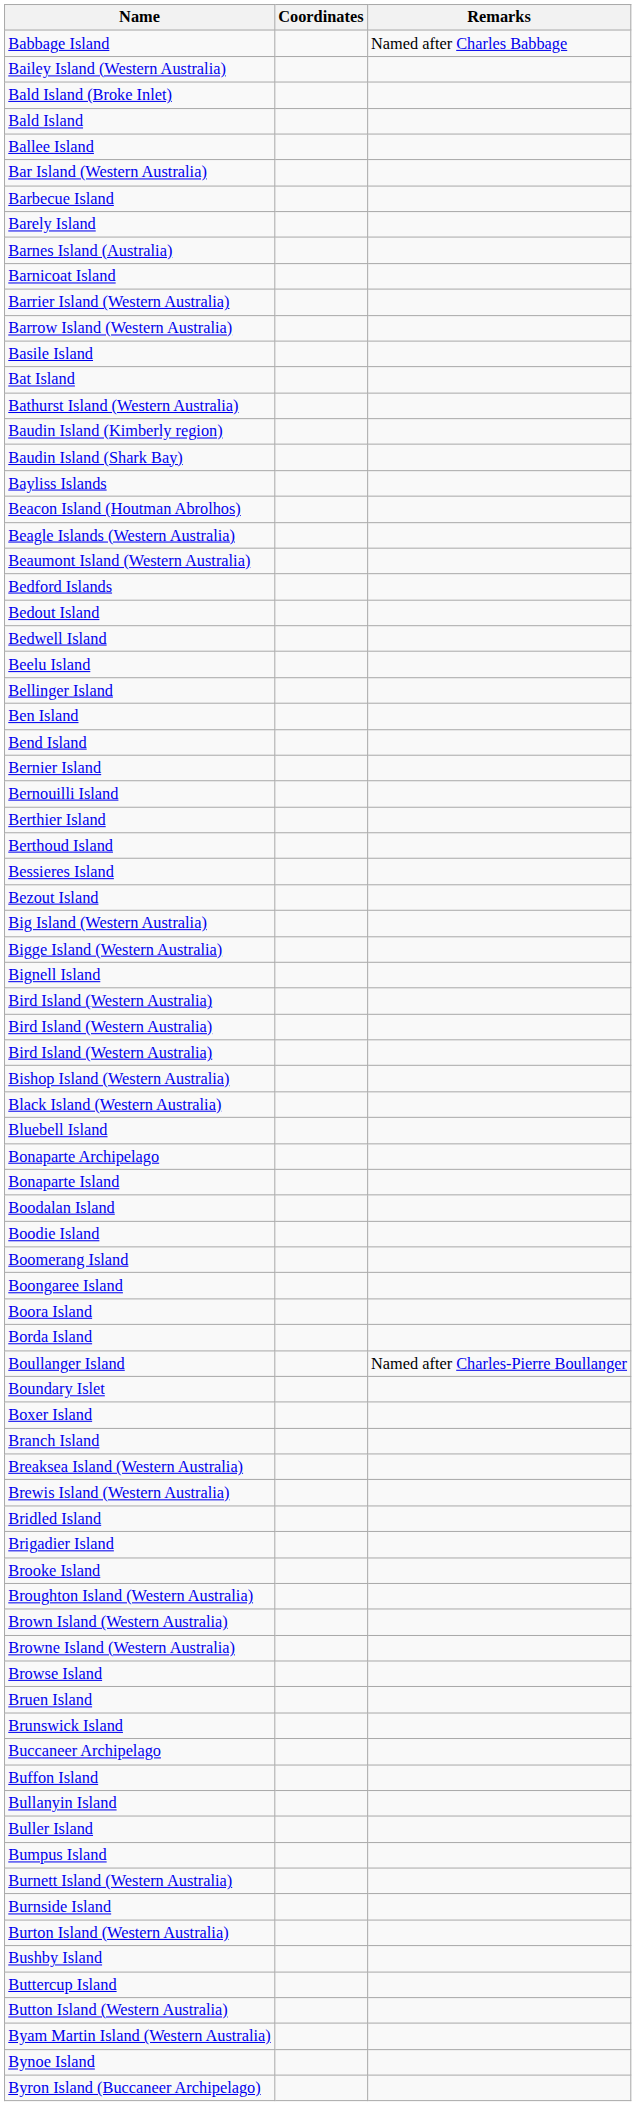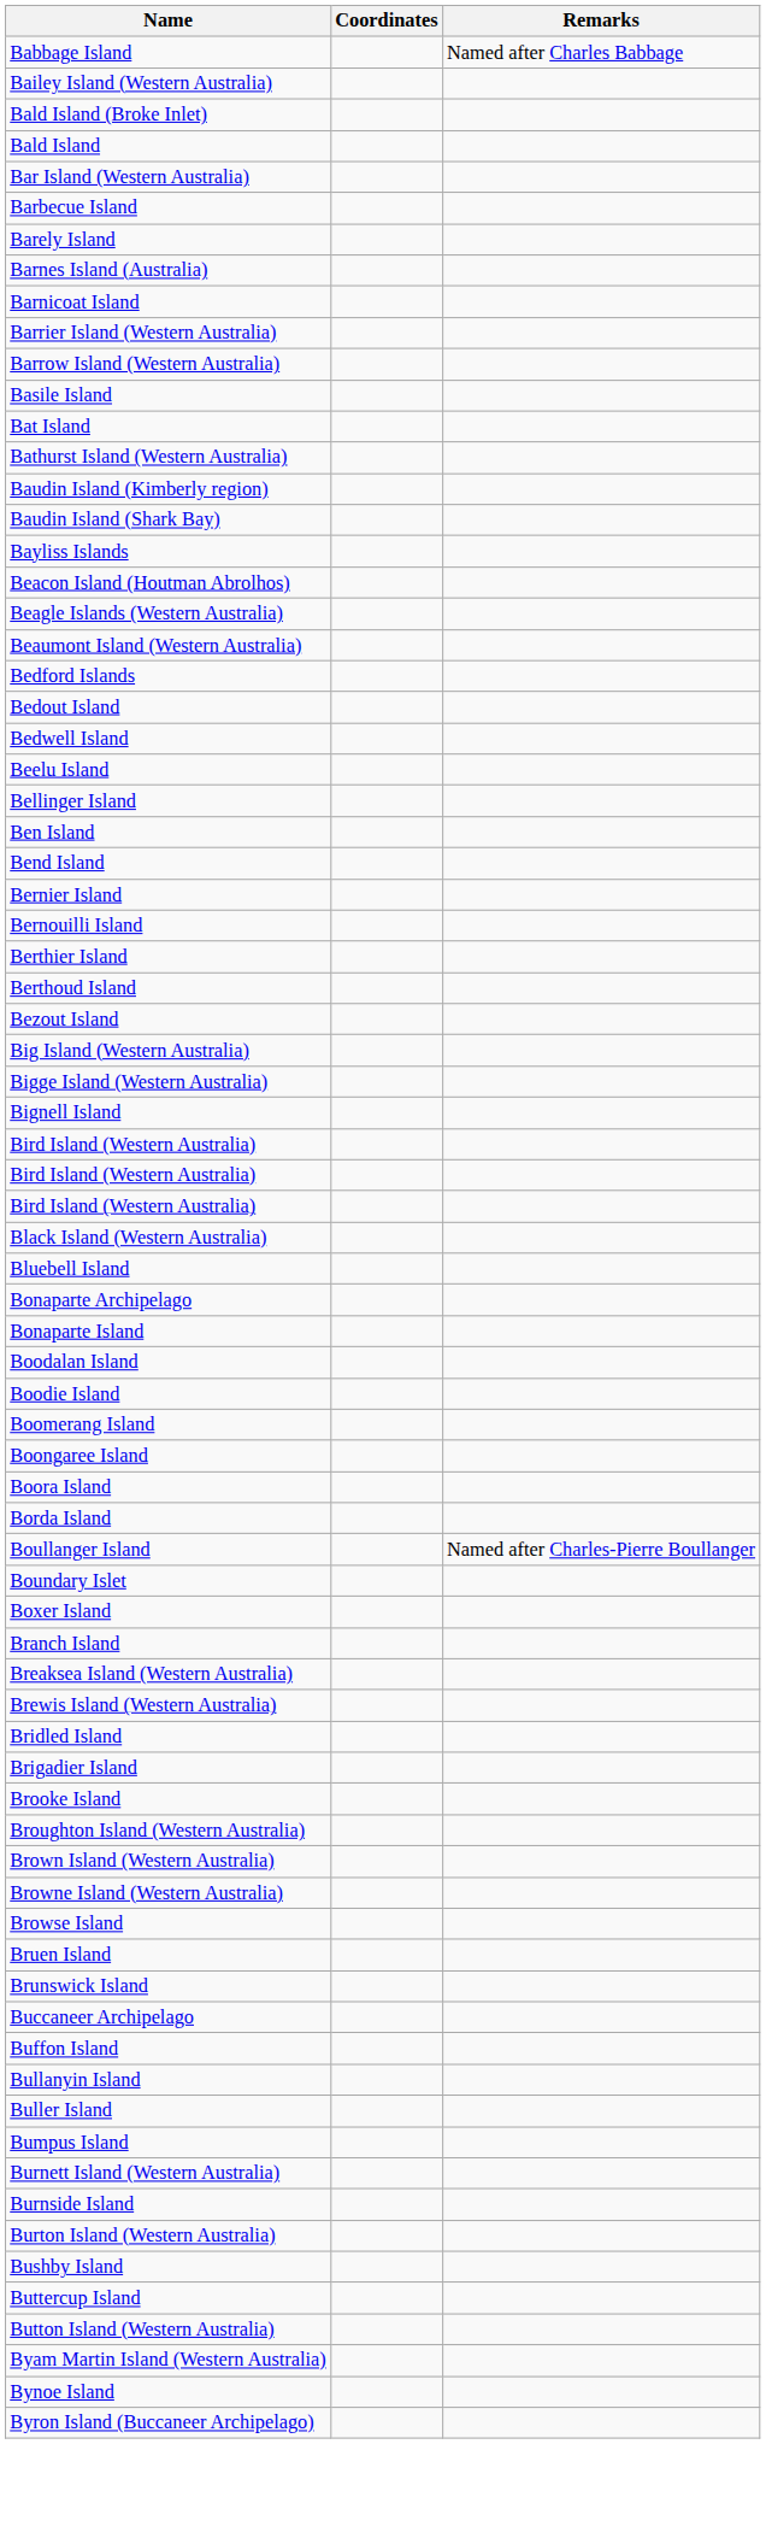- row: Ballee Island
- row: Bessieres Island
- row: Bishop Island (Western Australia)
